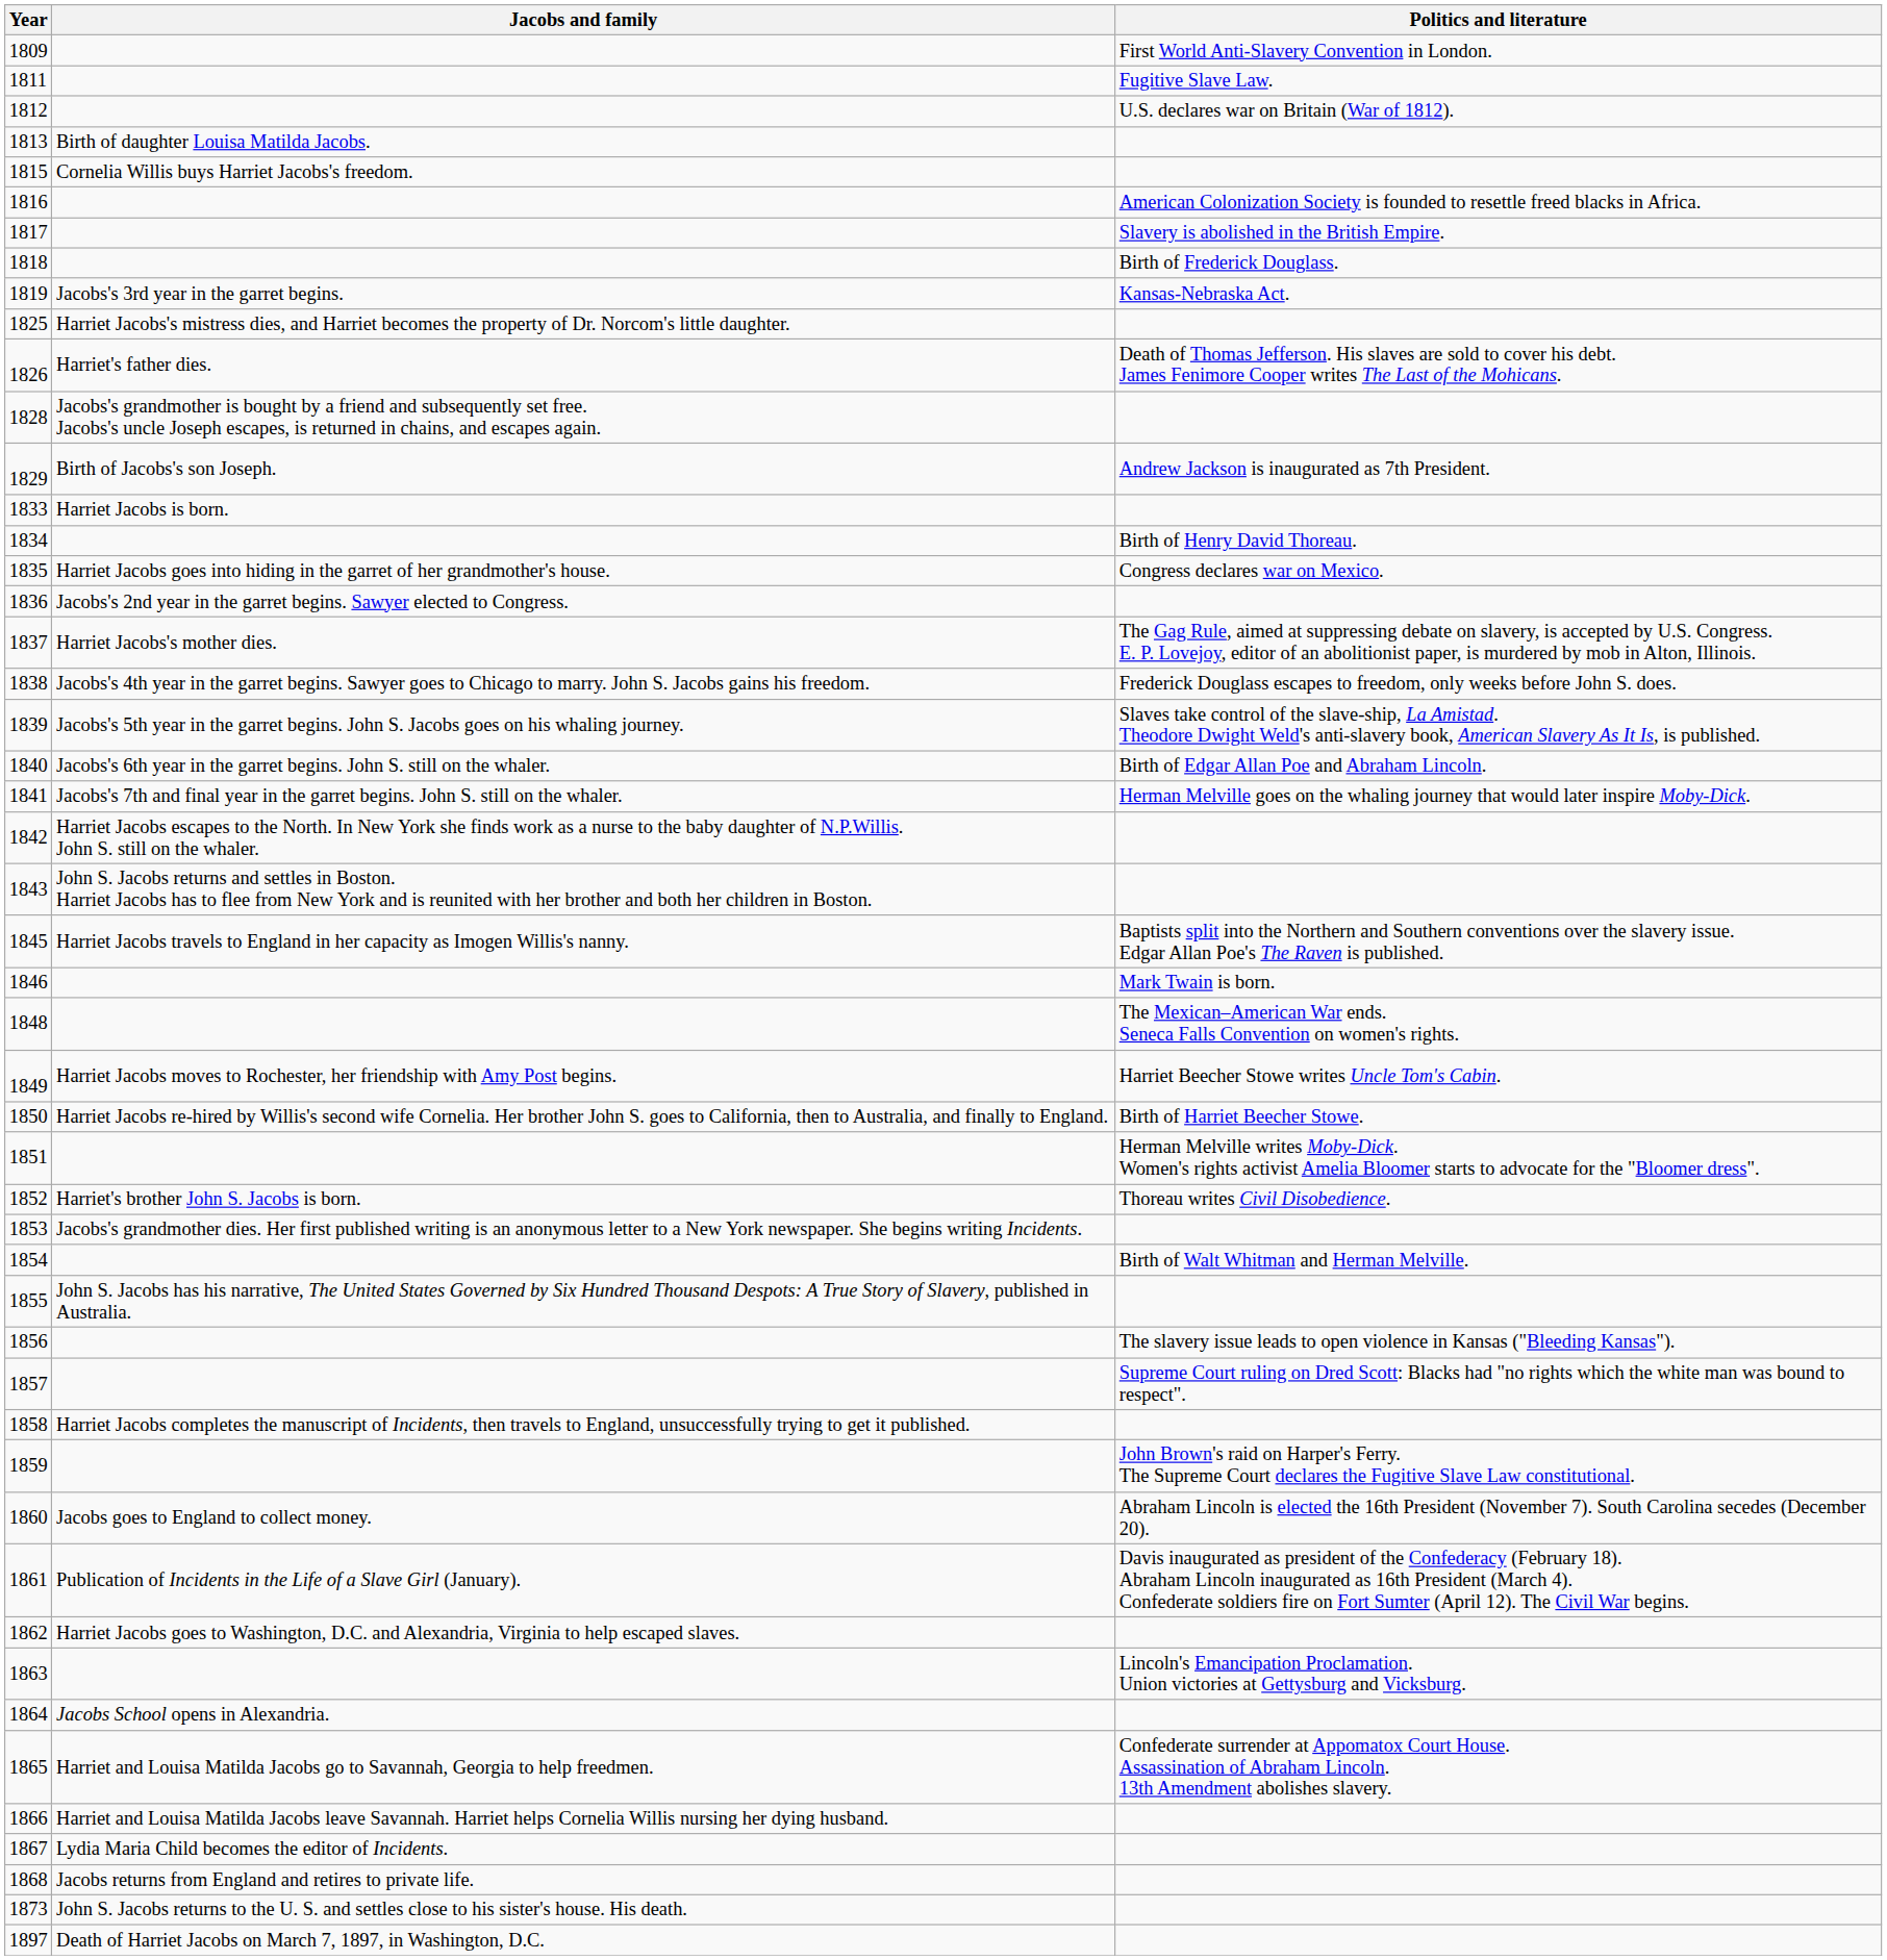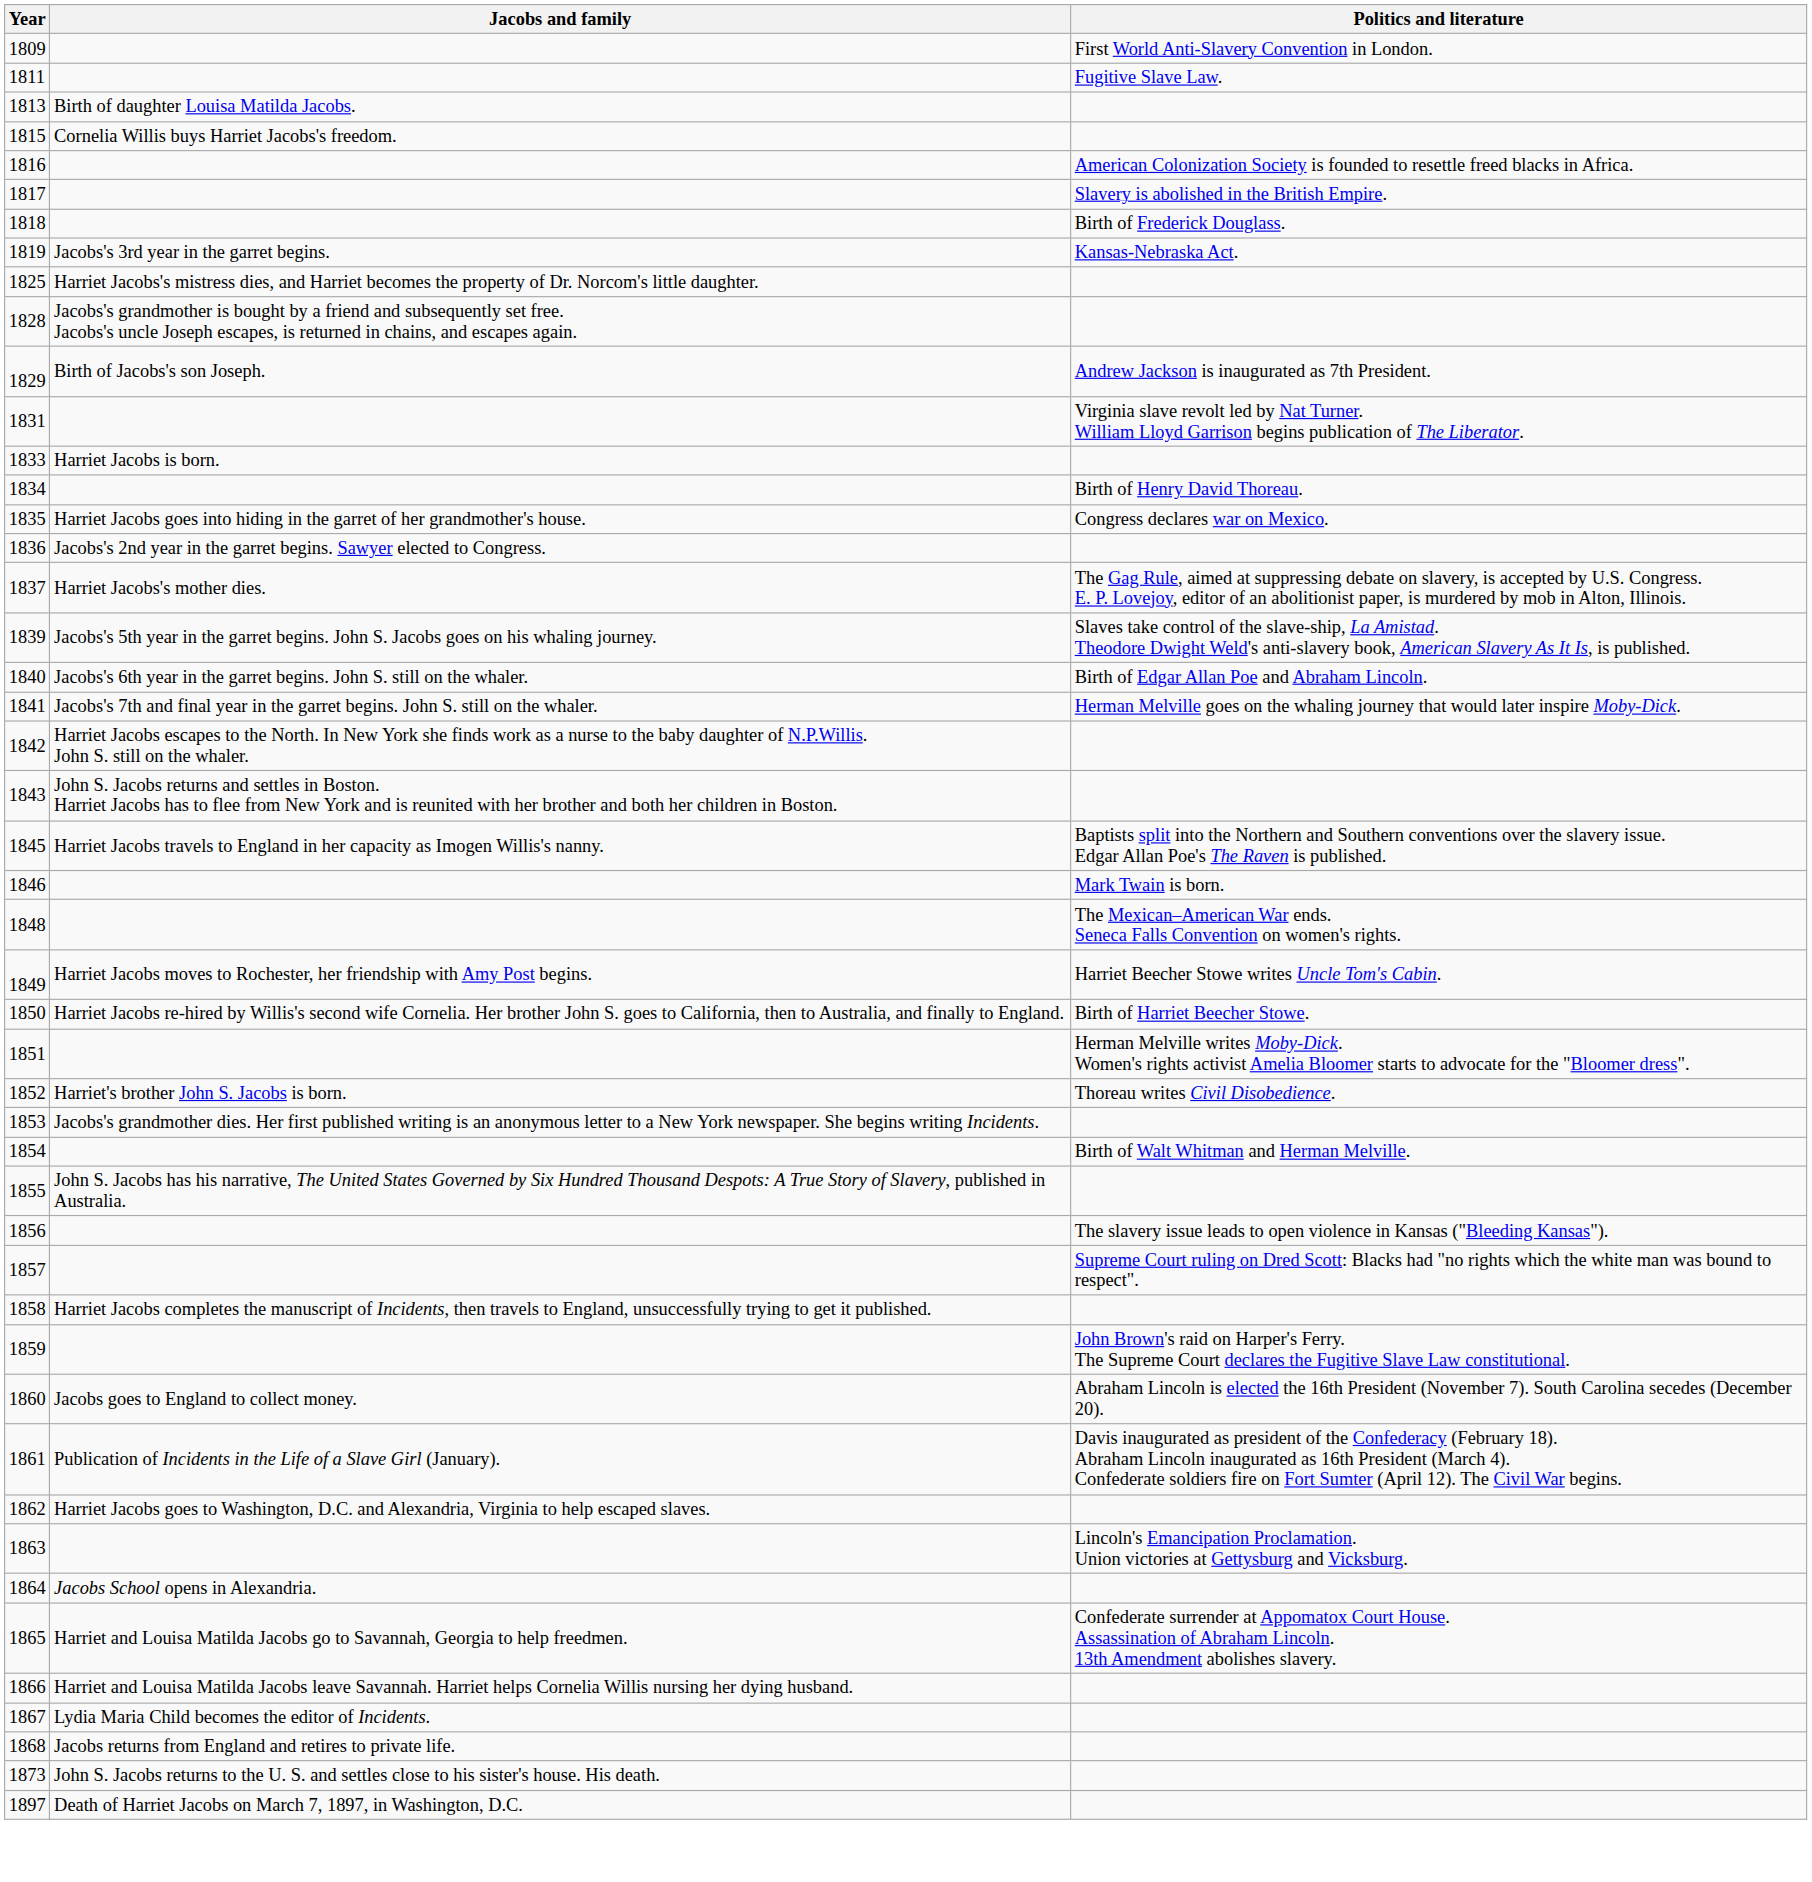- row: 1812 | U.S. declares war on Britain (War of 1812).
- row: 1826 | Harriet's father dies. | Death of Thomas Jefferson. His slaves are sold to cover his debt. James Fenimore Cooper writes The Last of the Mohicans.
+ row: 1831 | Virginia slave revolt led by Nat Turner. William Lloyd Garrison begins publication of The Liberator.
- row: 1838 | Jacobs's 4th year in the garret begins. Sawyer goes to Chicago to marry. John S. Jacobs gains his freedom. | Frederick Douglass escapes to freedom, only weeks before John S. does.
